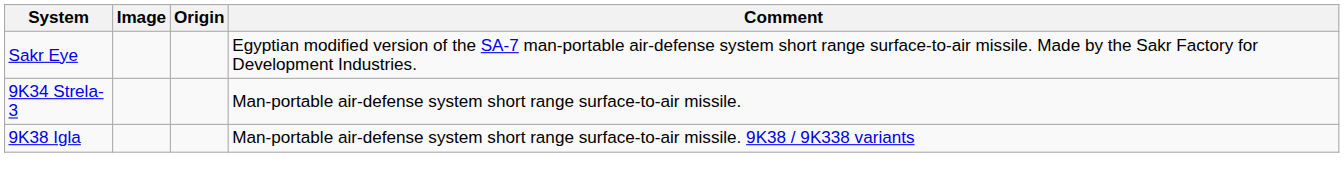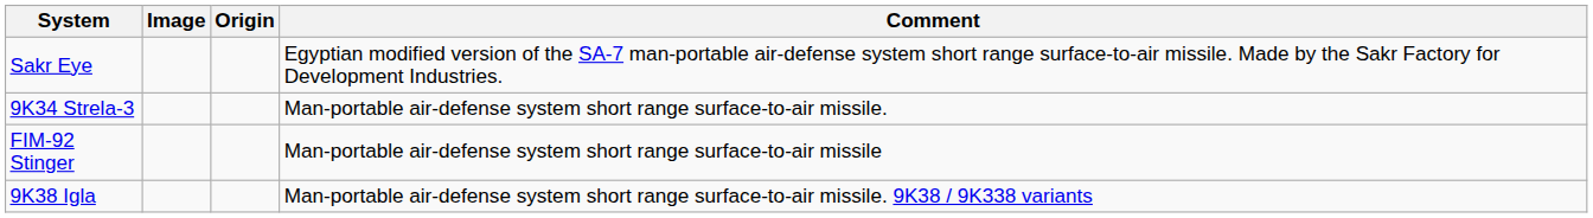+ row: FIM-92 Stinger | Man-portable air-defense system short range surface-to-air missile
